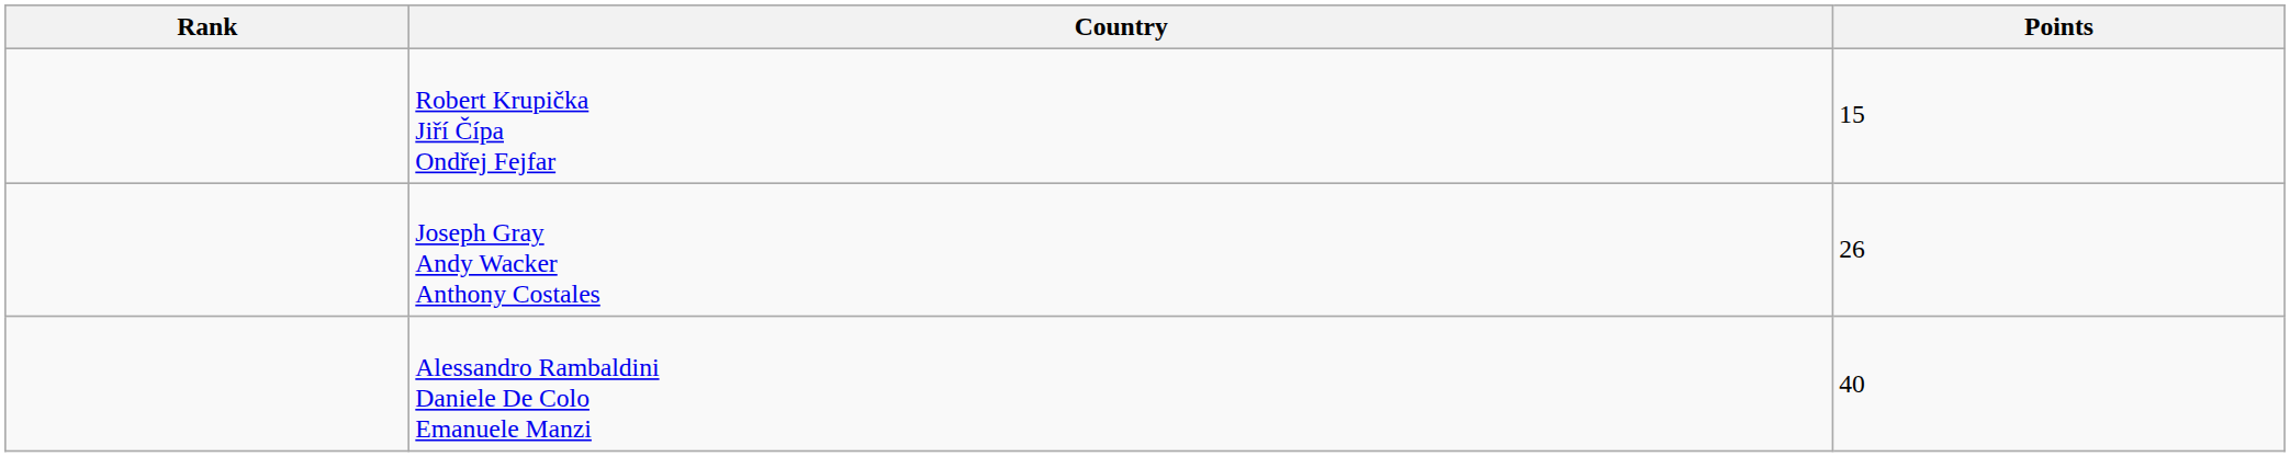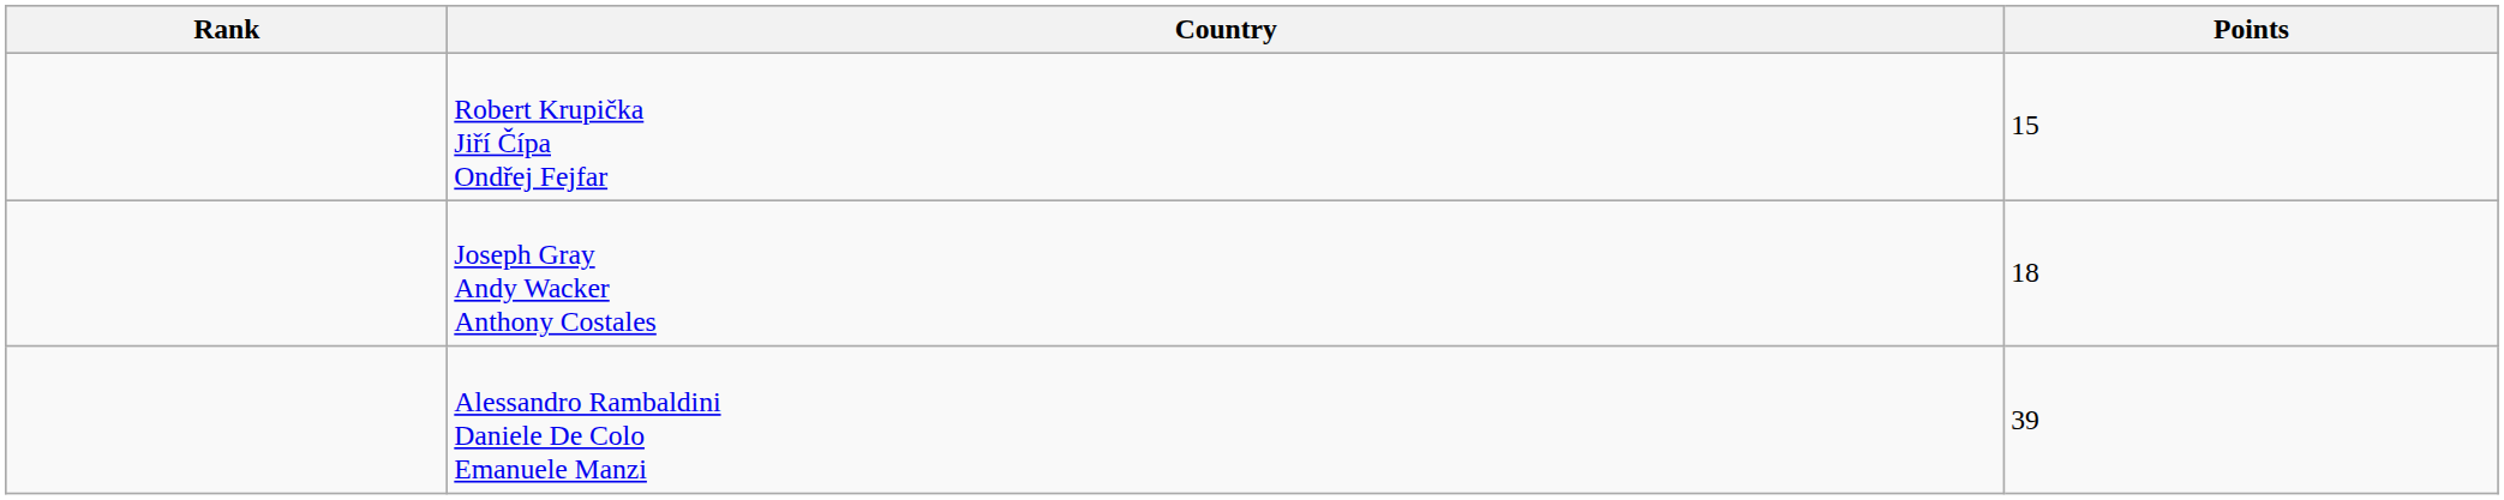Joseph Gray Andy Wacker Anthony Costales | Points: 26 -> 18
Alessandro Rambaldini Daniele De Colo Emanuele Manzi | Points: 40 -> 39
